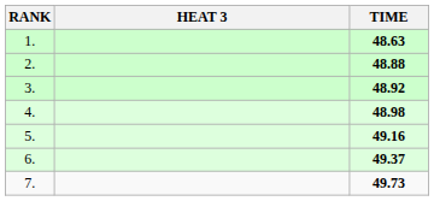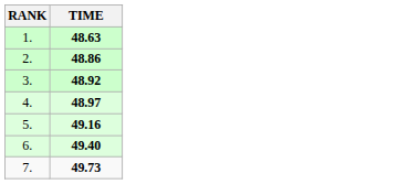- column: HEAT 3
2. | TIME: 48.88 -> 48.86
4. | TIME: 48.98 -> 48.97
6. | TIME: 49.37 -> 49.40
